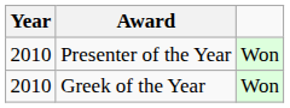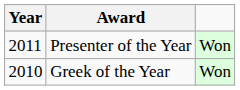Presenter of the Year | Year: 2010 -> 2011
